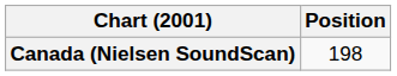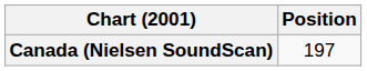Canada (Nielsen SoundScan) | Position: 198 -> 197
